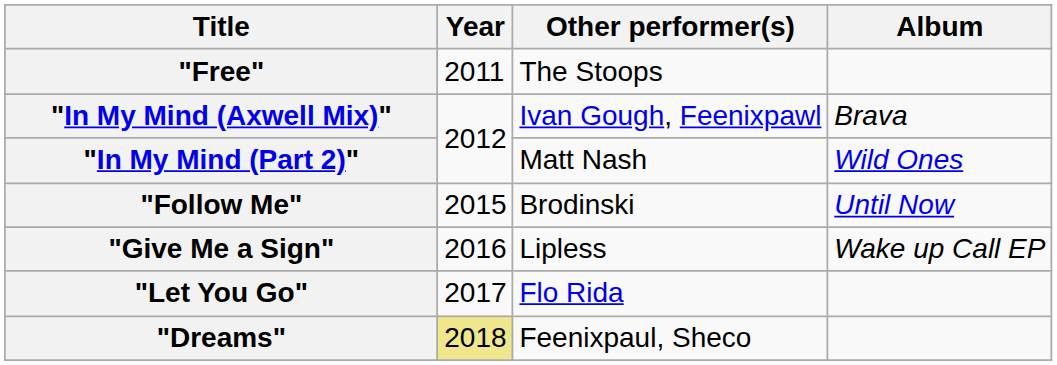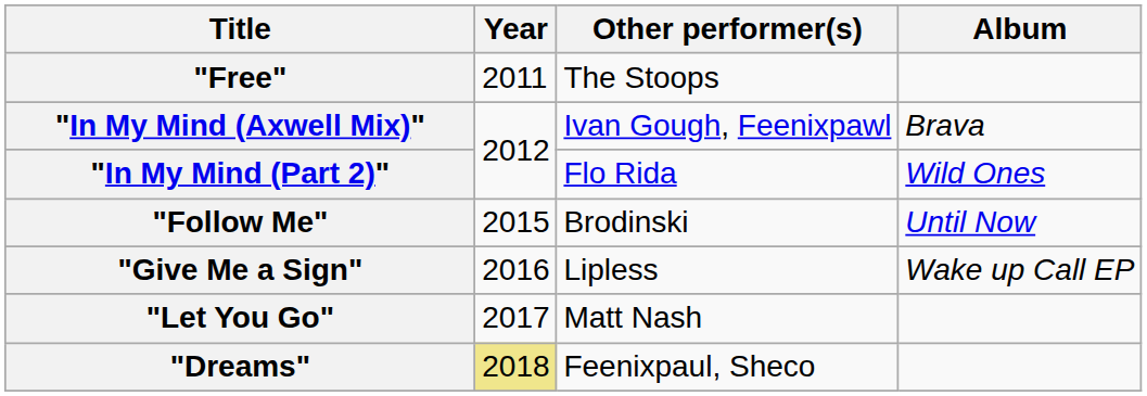"In My Mind (Part 2)" | Other performer(s): Matt Nash -> Flo Rida
"Let You Go" | Other performer(s): Flo Rida -> Matt Nash
